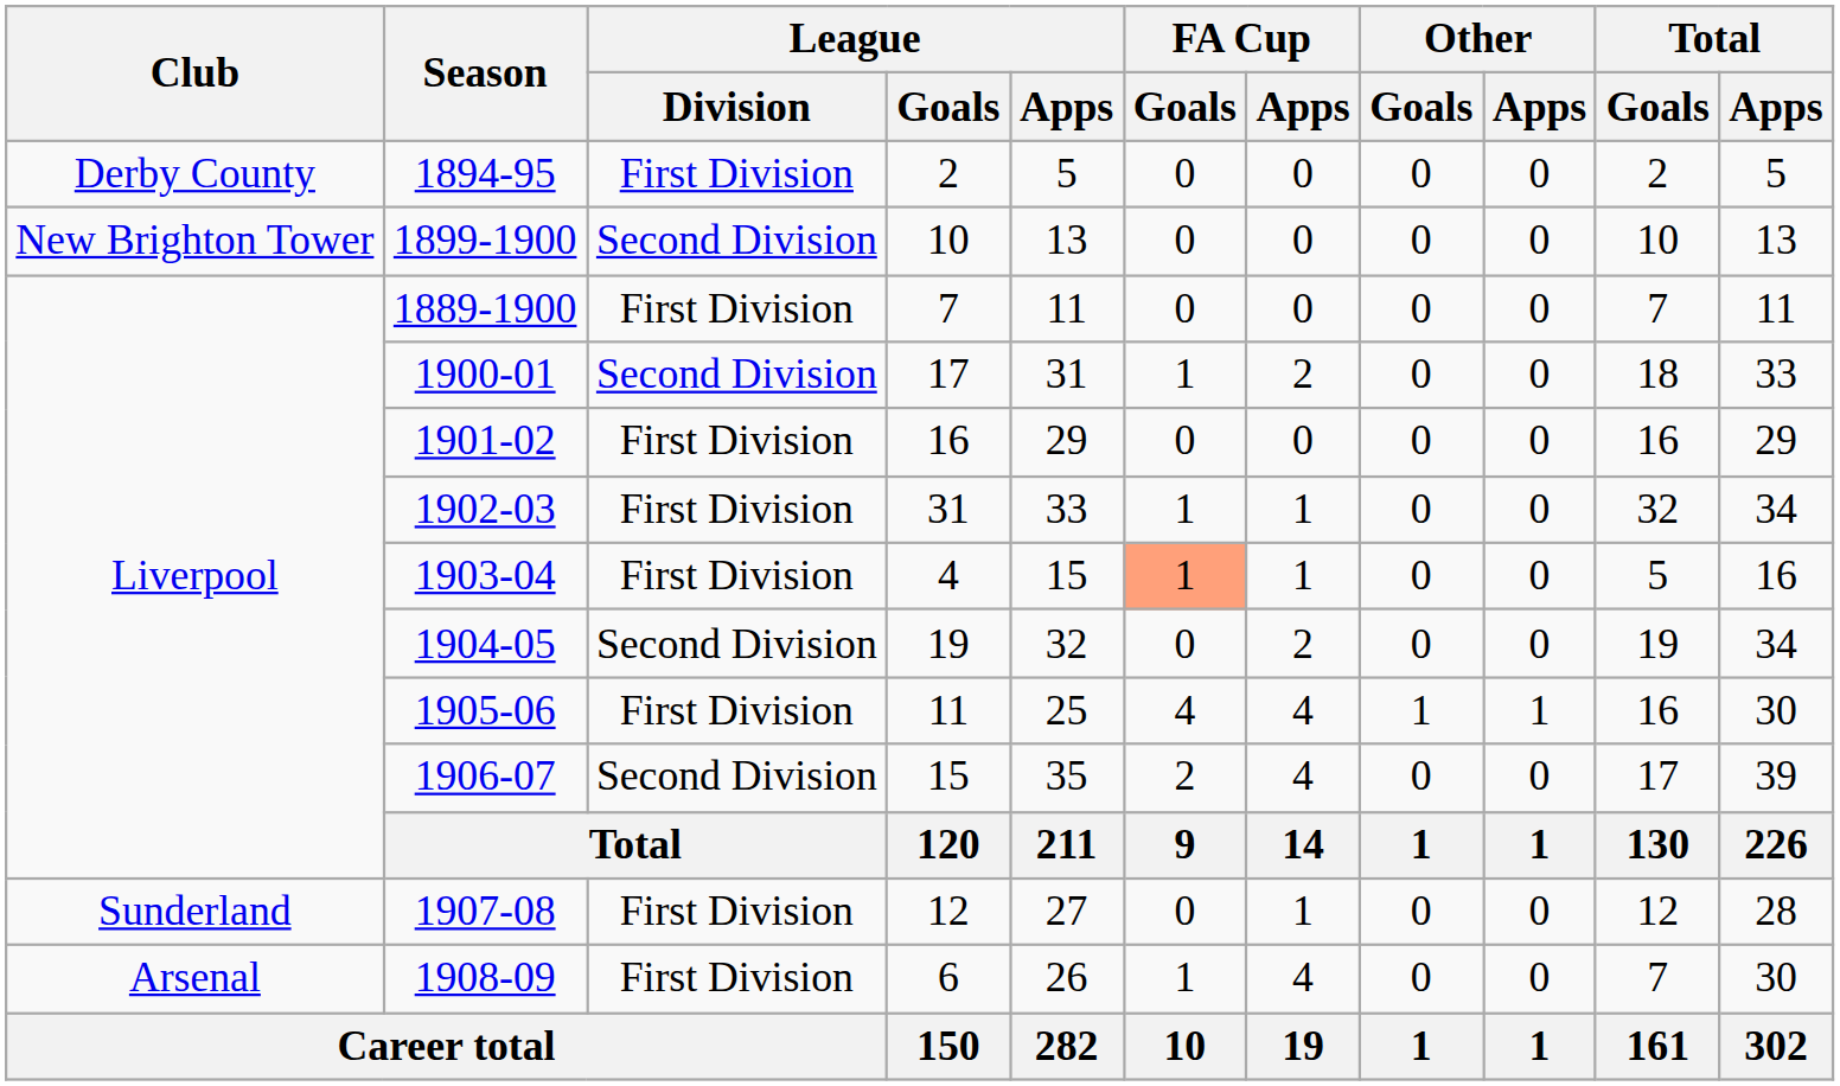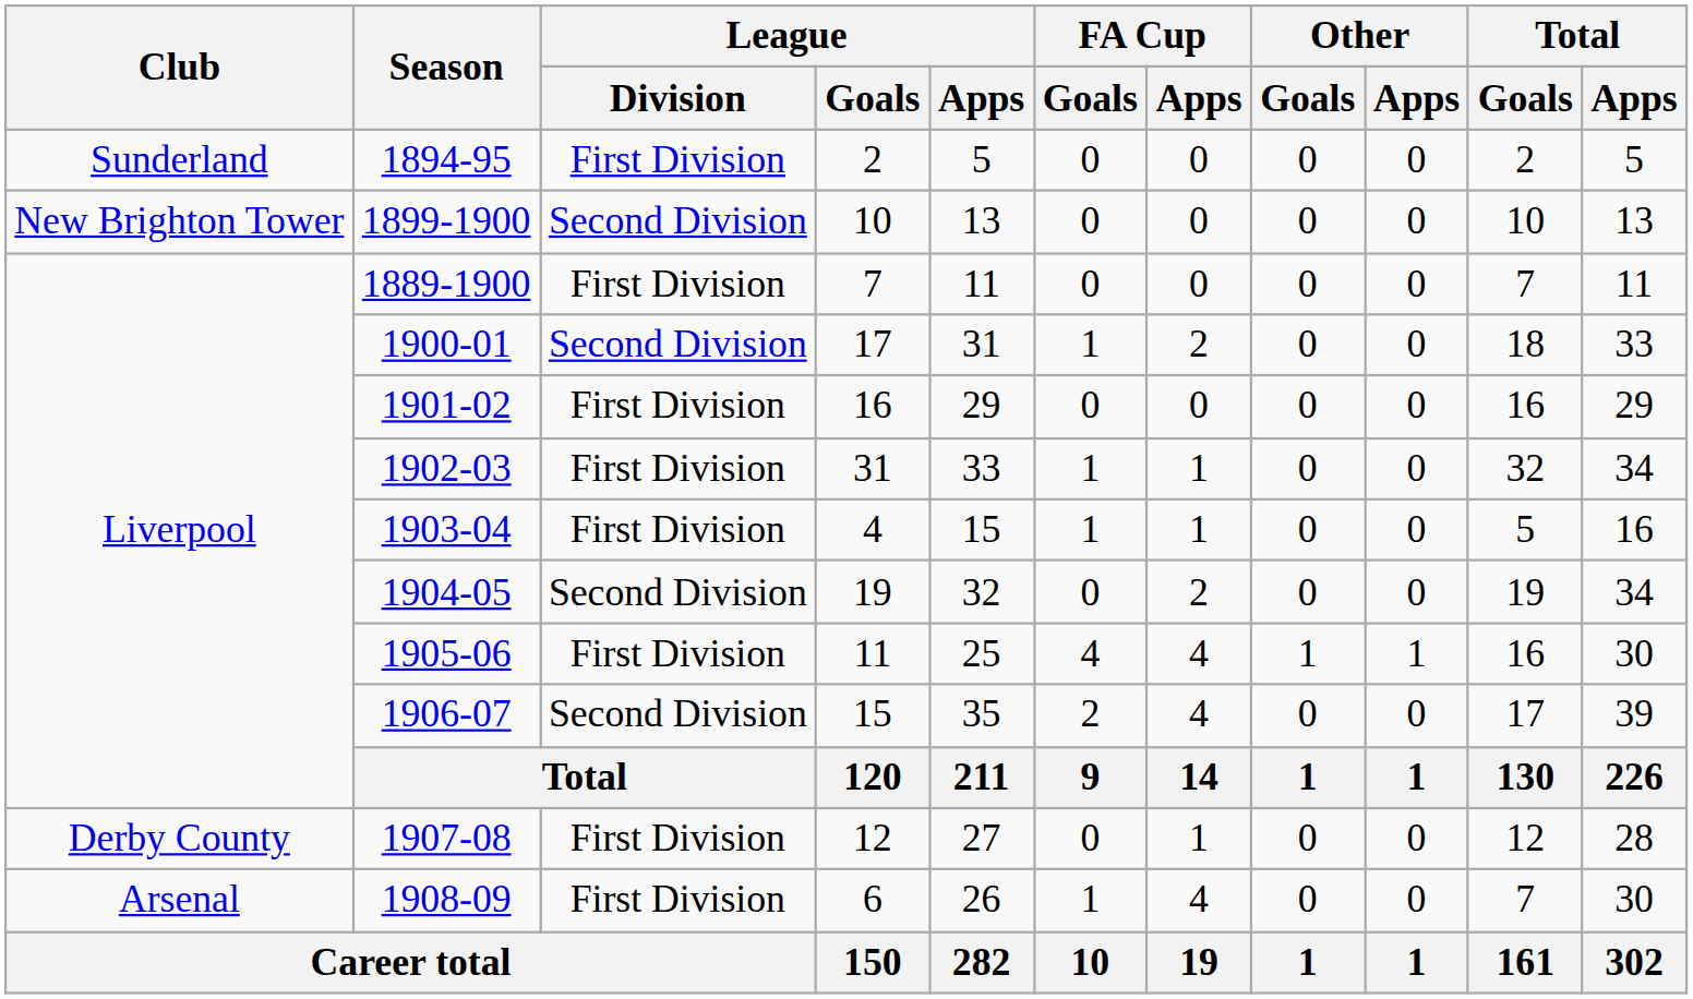1894-95 | Club: Derby County -> Sunderland
1903-04 | FA Cup / Goals: lightsalmon background -> no background
1907-08 | Club: Sunderland -> Derby County
